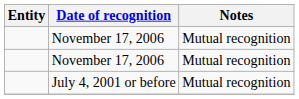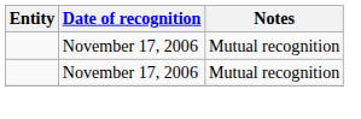- row: July 4, 2001 or before | Mutual recognition
